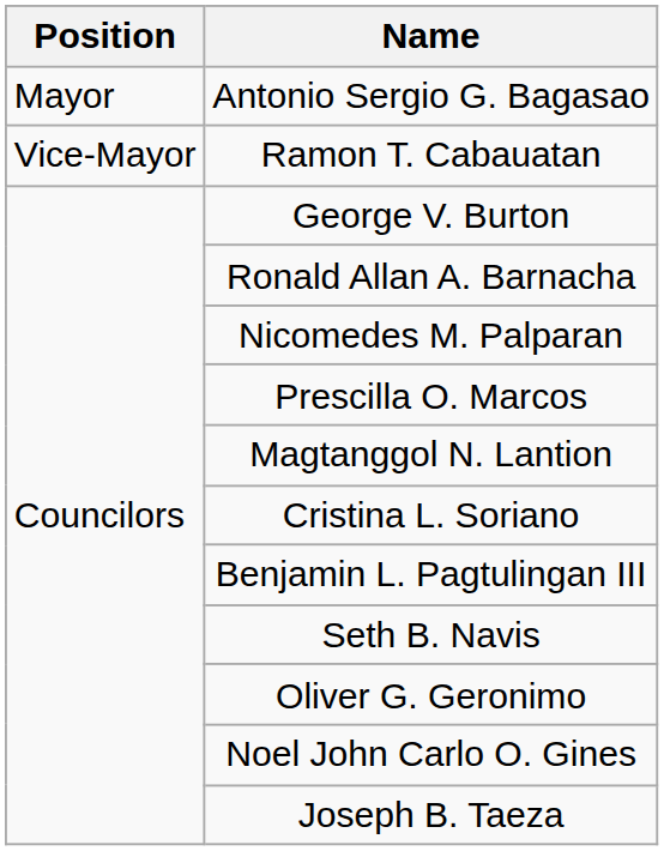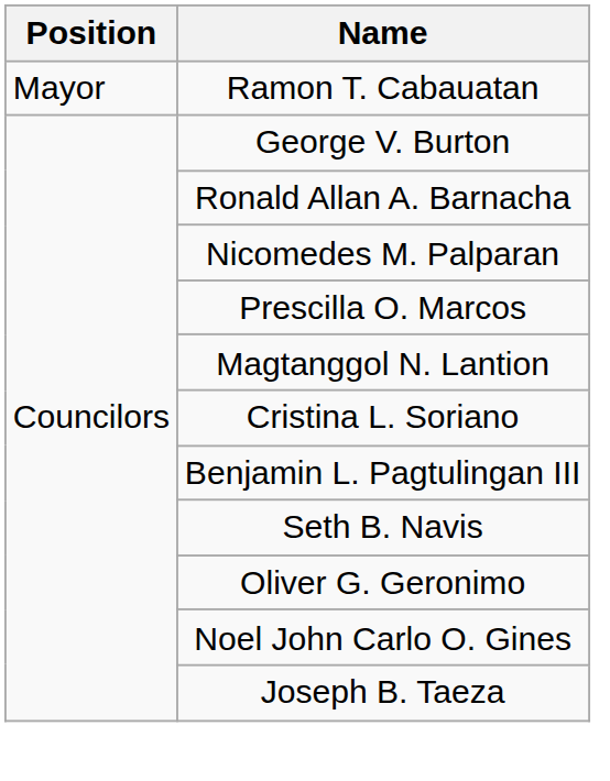- row: Mayor | Antonio Sergio G. Bagasao
Ramon T. Cabauatan | Position: Vice-Mayor -> Mayor
